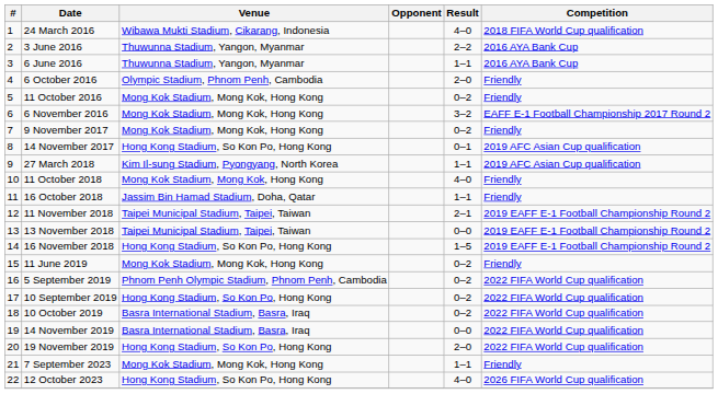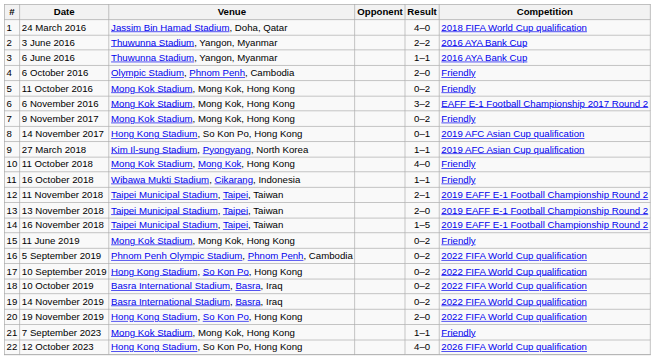24 March 2016 | Venue: Wibawa Mukti Stadium, Cikarang, Indonesia -> Jassim Bin Hamad Stadium, Doha, Qatar
16 October 2018 | Venue: Jassim Bin Hamad Stadium, Doha, Qatar -> Wibawa Mukti Stadium, Cikarang, Indonesia
13 November 2018 | Result: 0–0 -> 2–0
16 November 2018 | Venue: Hong Kong Stadium, So Kon Po, Hong Kong -> Taipei Municipal Stadium, Taipei, Taiwan
14 November 2019 | Result: 0–0 -> 0–2
